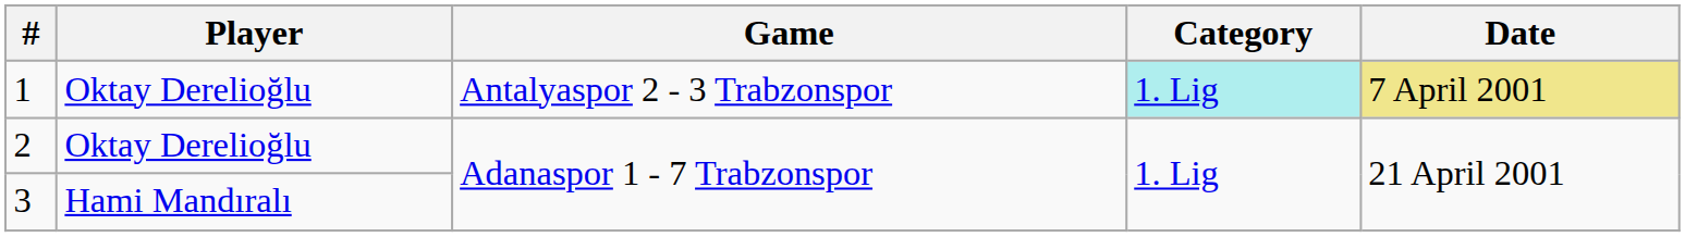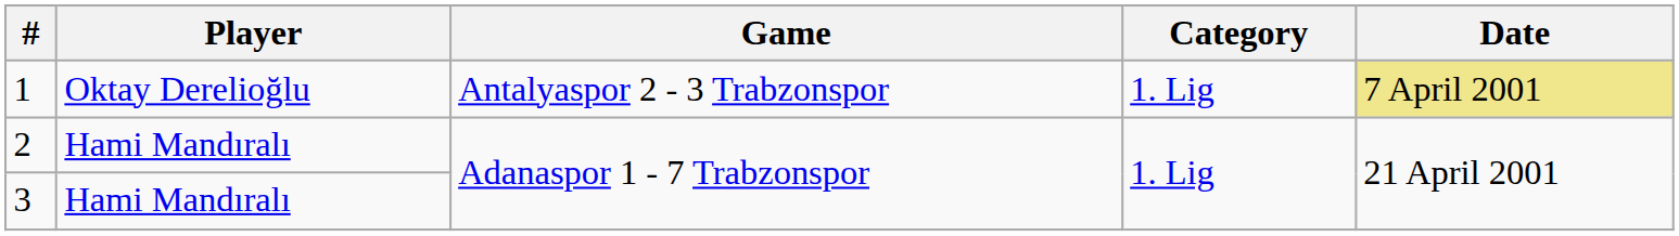1 | Category: paleturquoise background -> no background
2 | Player: Oktay Derelioğlu -> Hami Mandıralı
